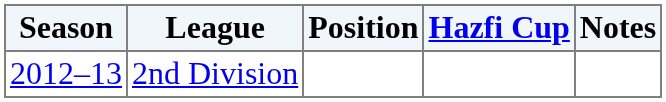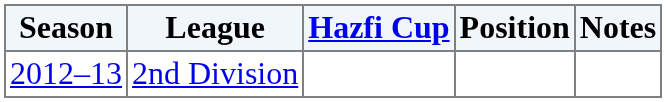columns swapped: Position <-> Hazfi Cup
